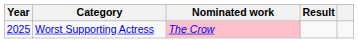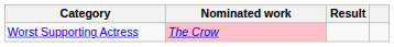- column: Year | 2025
